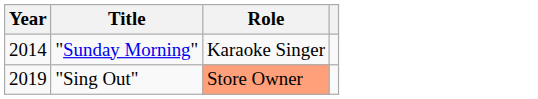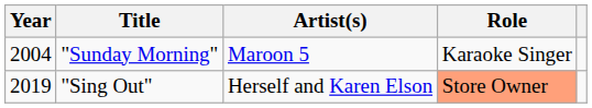+ column: Artist(s) | Maroon 5 | Herself and Karen Elson
"Sunday Morning" | Year: 2014 -> 2004
